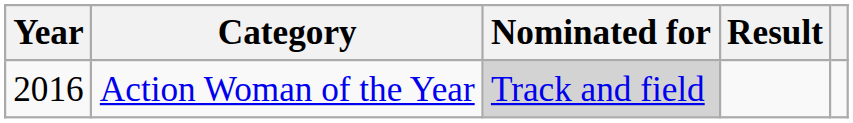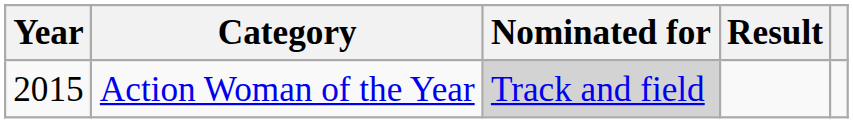Action Woman of the Year | Year: 2016 -> 2015
